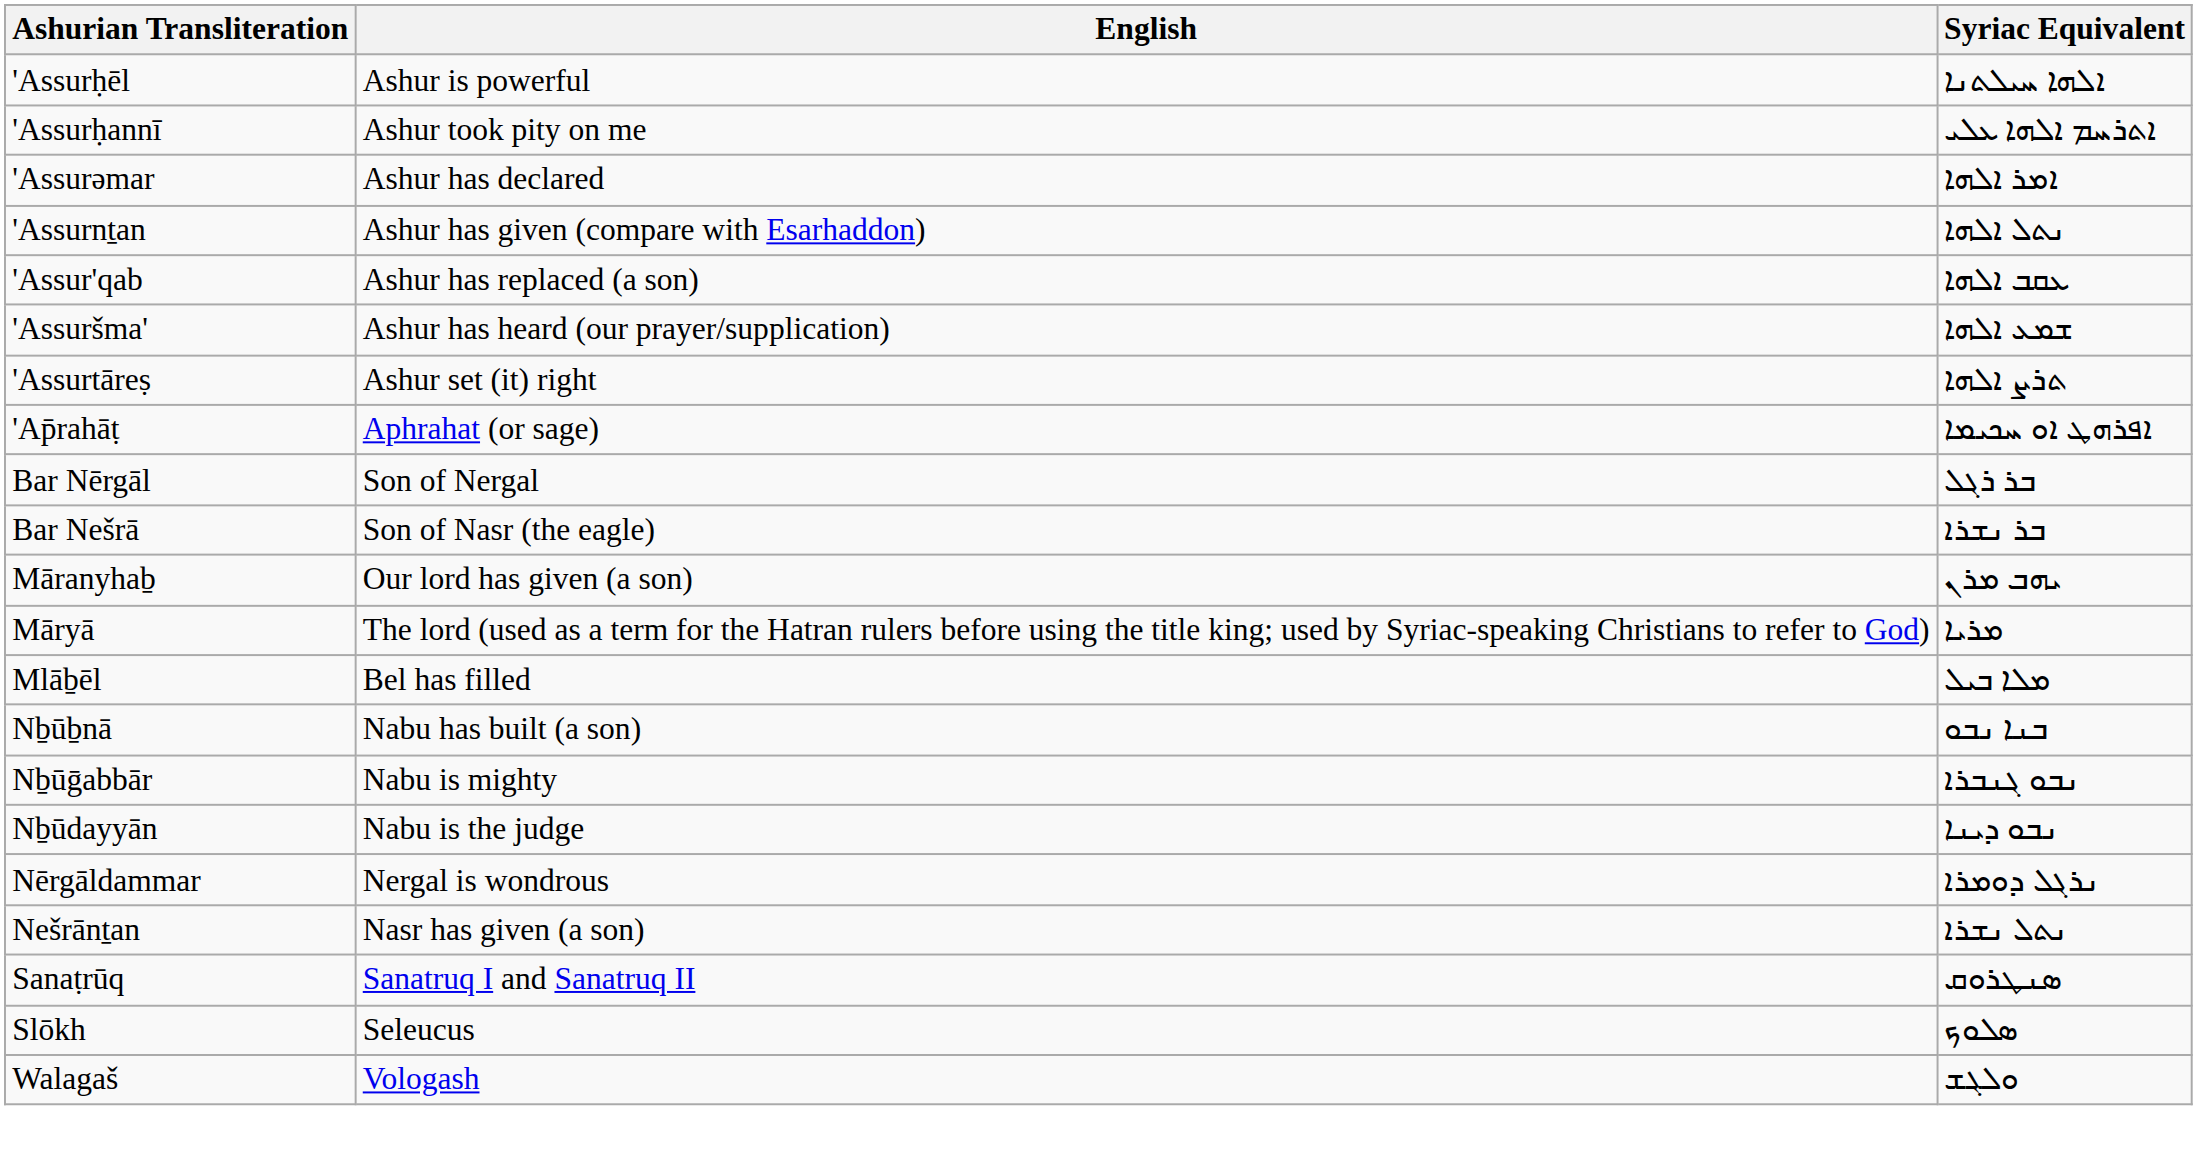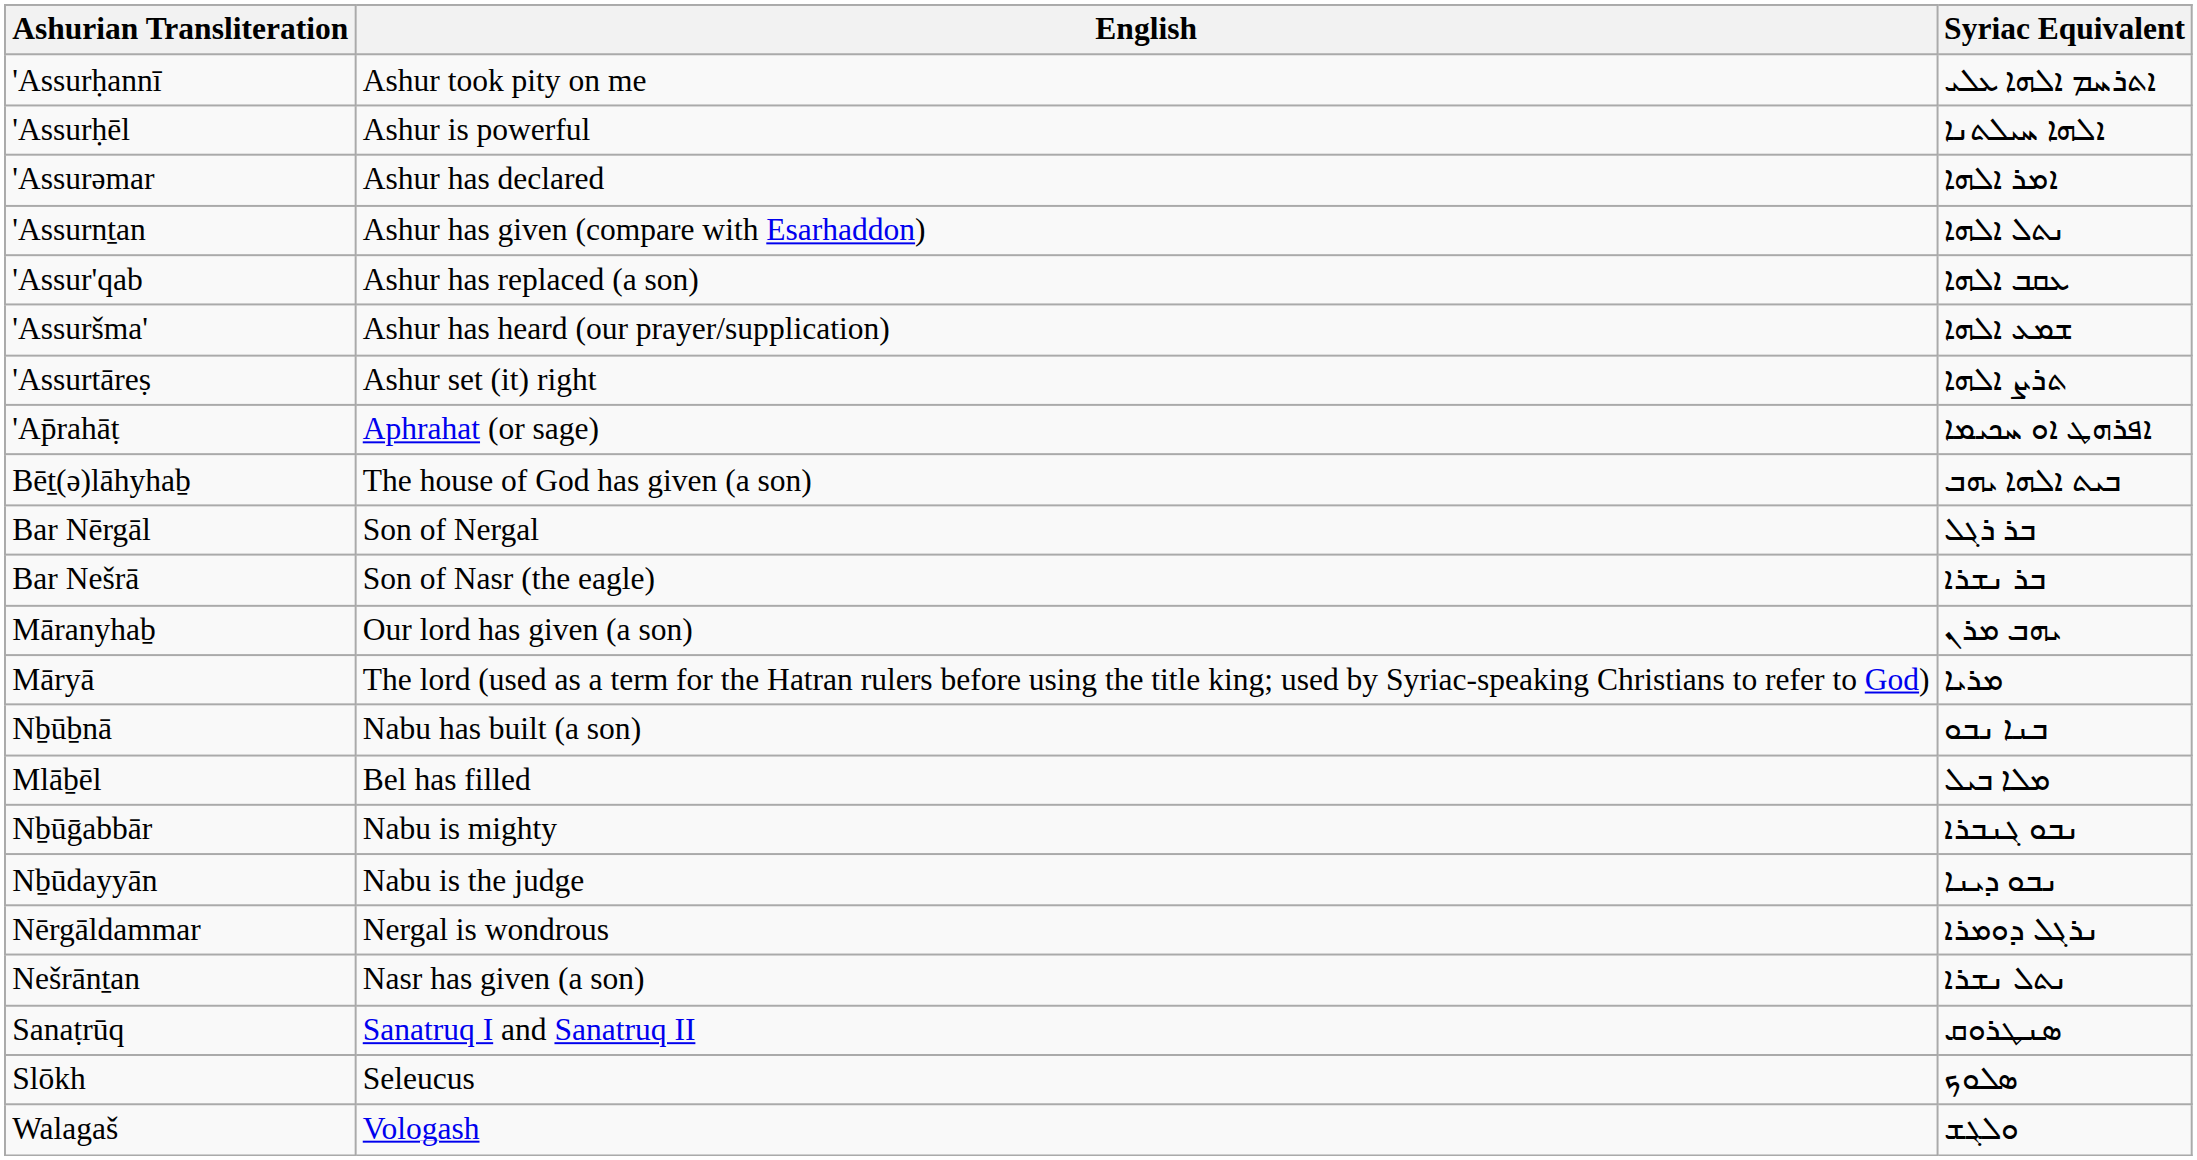rows swapped: 'Assurḥēl <-> 'Assurḥannī
+ row: Bēṯ(ə)lāhyhaḇ | The house of God has given (a son) | ܒܝܬ ܐܠܗܐ ܝܗܒ
rows swapped: Mlāḇēl <-> Nḇūḇnā
